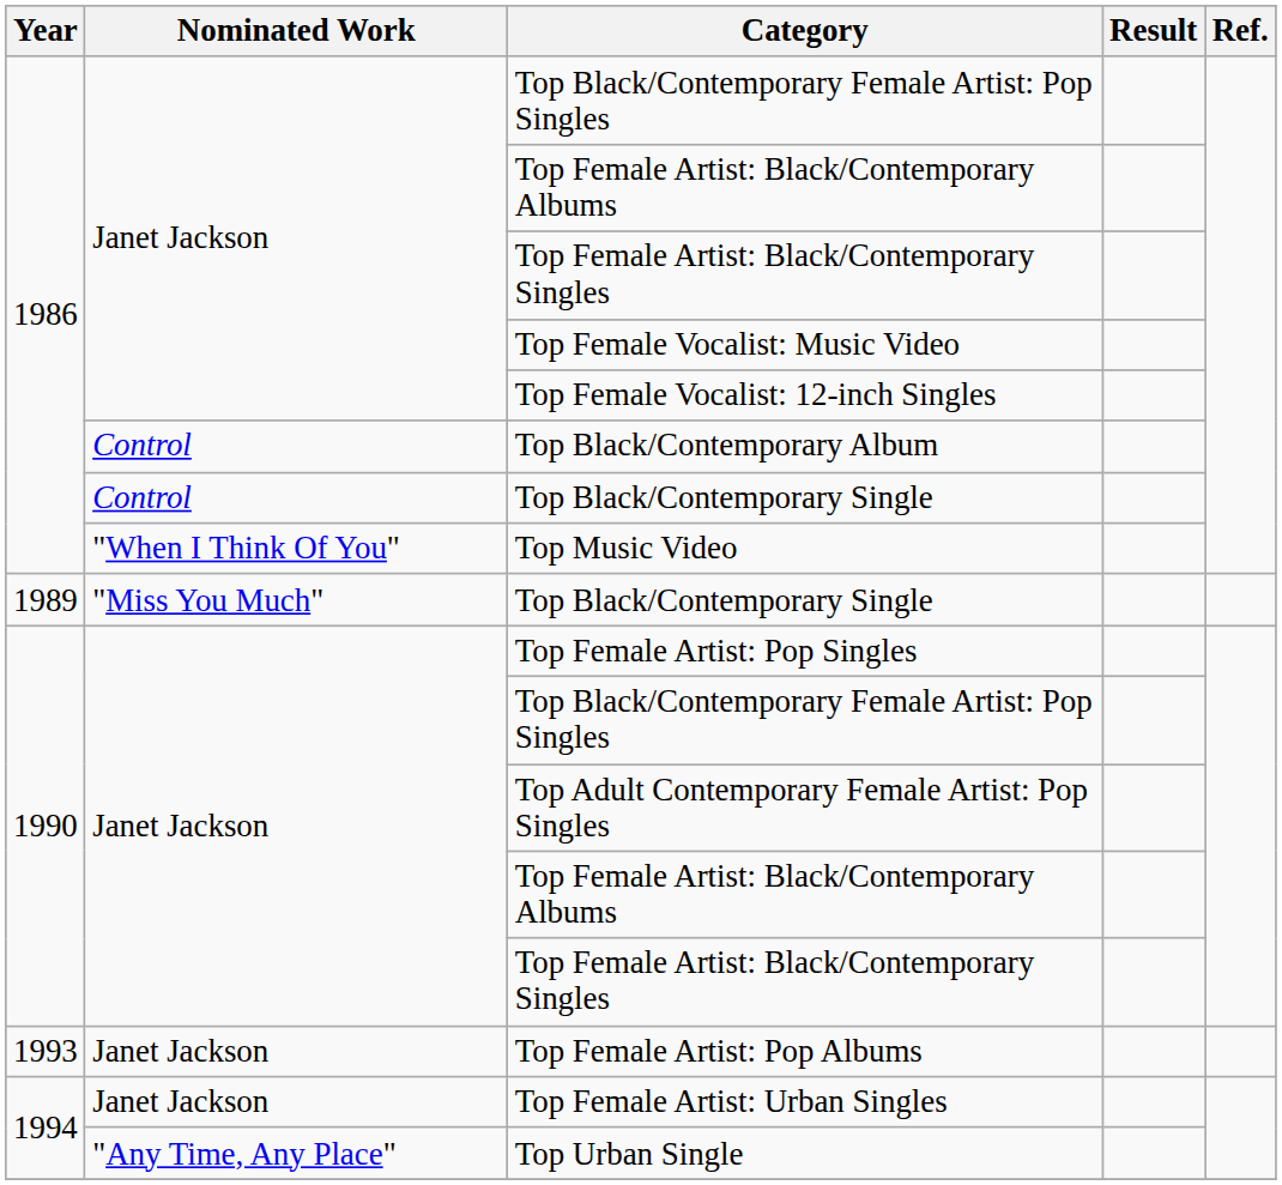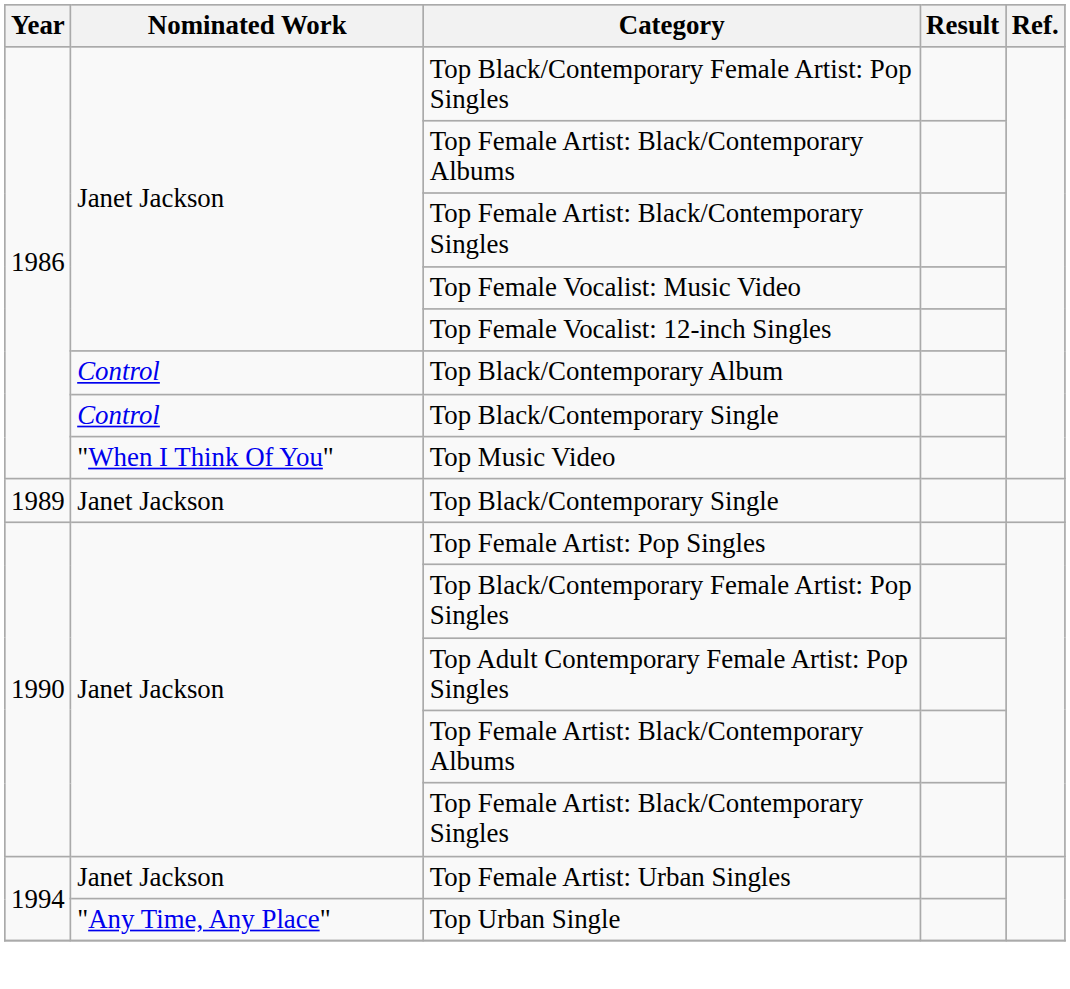1989 / Top Black/Contemporary Single | Nominated Work: "Miss You Much" -> Janet Jackson
- row: 1993 | Janet Jackson | Top Female Artist: Pop Albums
